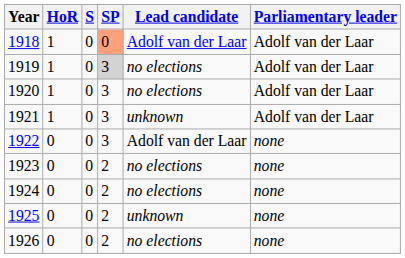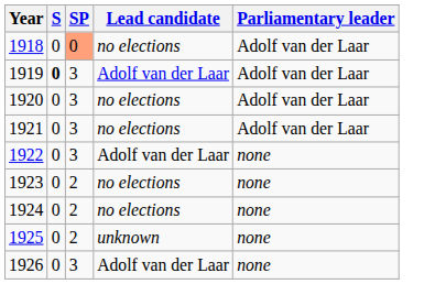- column: HoR | 1 | 1 | 1 | 1 | 0 | 0 | 0 | 0 | 0
1918 | Lead candidate: Adolf van der Laar -> no elections
1919 | S: normal -> bold
1919 | SP: lightgrey background -> no background
1919 | Lead candidate: no elections -> Adolf van der Laar
1921 | Lead candidate: unknown -> no elections
1926 | SP: 2 -> 3
1926 | Lead candidate: no elections -> Adolf van der Laar
